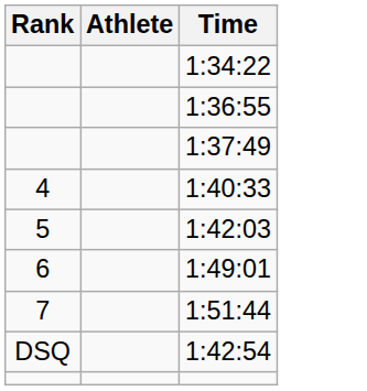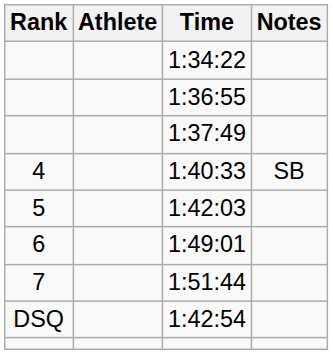+ column: Notes | SB
